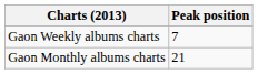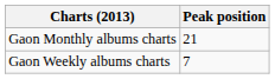rows swapped: Gaon Weekly albums charts <-> Gaon Monthly albums charts
